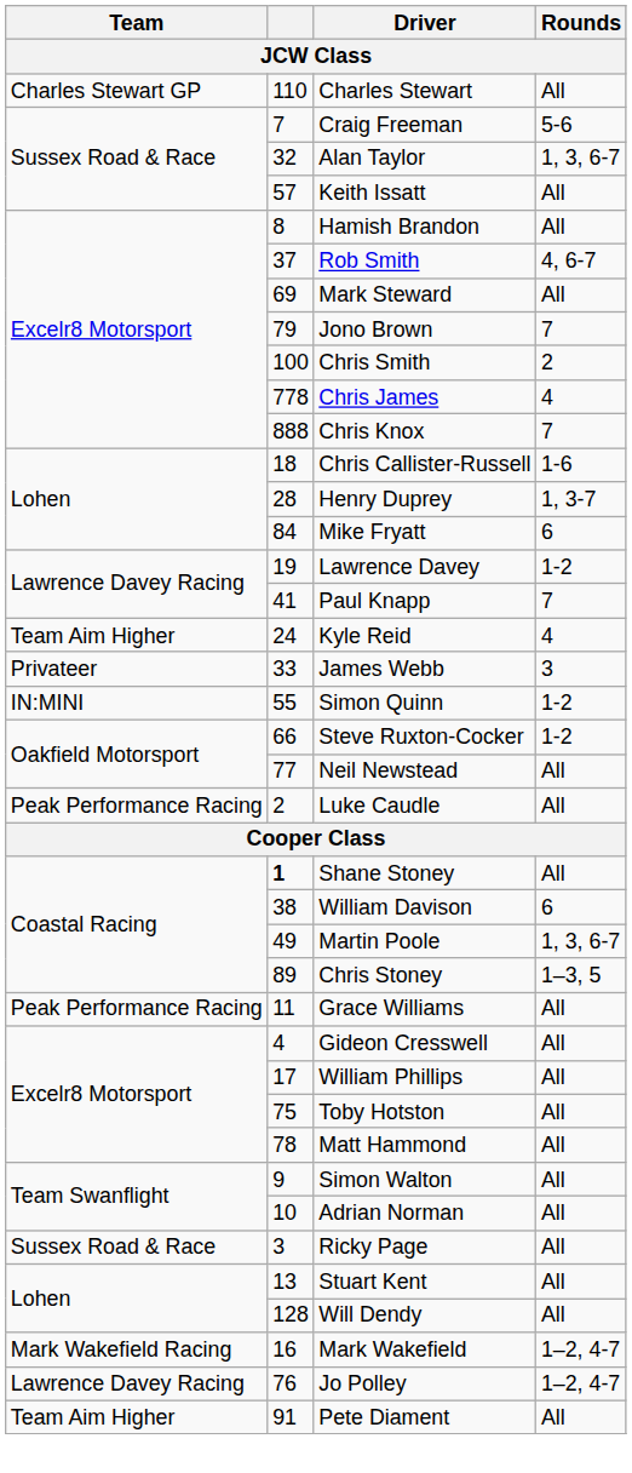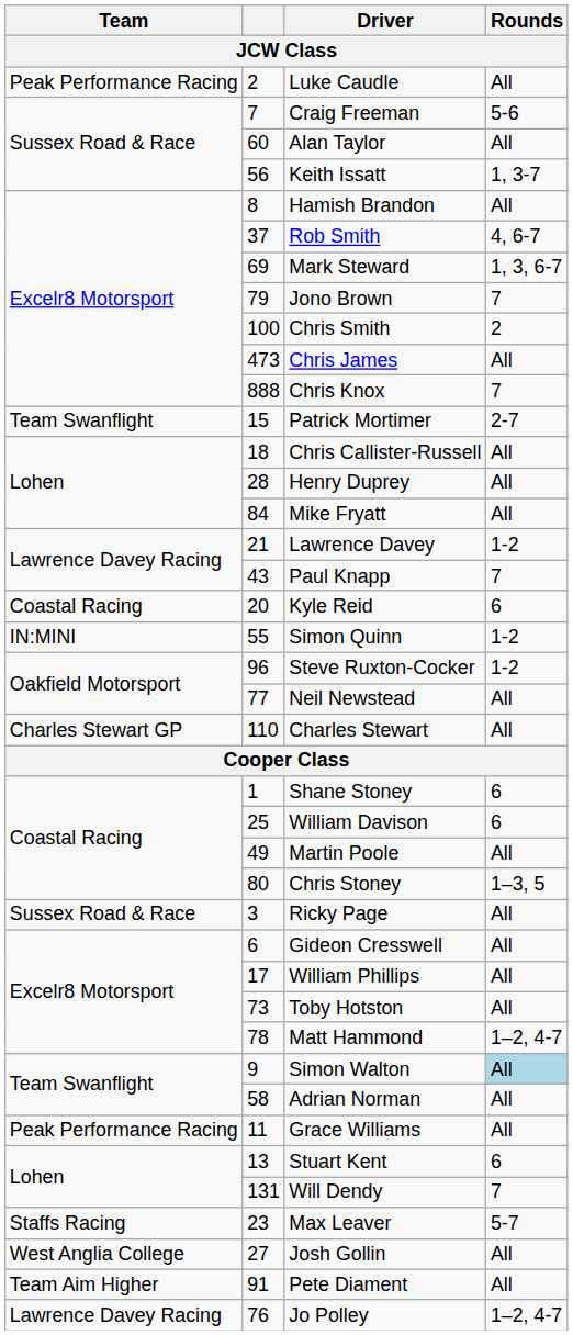rows swapped: Luke Caudle <-> Charles Stewart
Alan Taylor | column 2: 32 -> 60
Alan Taylor | Rounds: 1, 3, 6-7 -> All
Keith Issatt | column 2: 57 -> 56
Keith Issatt | Rounds: All -> 1, 3-7
Mark Steward | Rounds: All -> 1, 3, 6-7
Chris James | column 2: 778 -> 473
Chris James | Rounds: 4 -> All
+ row: Team Swanflight | 15 | Patrick Mortimer | 2-7
Chris Callister-Russell | Rounds: 1-6 -> All
Henry Duprey | Rounds: 1, 3-7 -> All
Mike Fryatt | Rounds: 6 -> All
Lawrence Davey | column 2: 19 -> 21
Paul Knapp | column 2: 41 -> 43
Kyle Reid | Team: Team Aim Higher -> Coastal Racing
Kyle Reid | column 2: 24 -> 20
Kyle Reid | Rounds: 4 -> 6
- row: Privateer | 33 | James Webb | 3
Steve Ruxton-Cocker | column 2: 66 -> 96
Shane Stoney | column 2: bold -> normal
Shane Stoney | Rounds: All -> 6
William Davison | column 2: 38 -> 25
Martin Poole | Rounds: 1, 3, 6-7 -> All
Chris Stoney | column 2: 89 -> 80
rows swapped: Ricky Page <-> Grace Williams
Gideon Cresswell | column 2: 4 -> 6
Toby Hotston | column 2: 75 -> 73
Matt Hammond | Rounds: All -> 1–2, 4-7
Simon Walton | Rounds: no background -> lightblue background
Adrian Norman | column 2: 10 -> 58
Stuart Kent | Rounds: All -> 6
Will Dendy | column 2: 128 -> 131
Will Dendy | Rounds: All -> 7
- row: Mark Wakefield Racing | 16 | Mark Wakefield | 1–2, 4-7
+ row: Staffs Racing | 23 | Max Leaver | 5-7
+ row: West Anglia College | 27 | Josh Gollin | All
rows swapped: Jo Polley <-> Pete Diament
